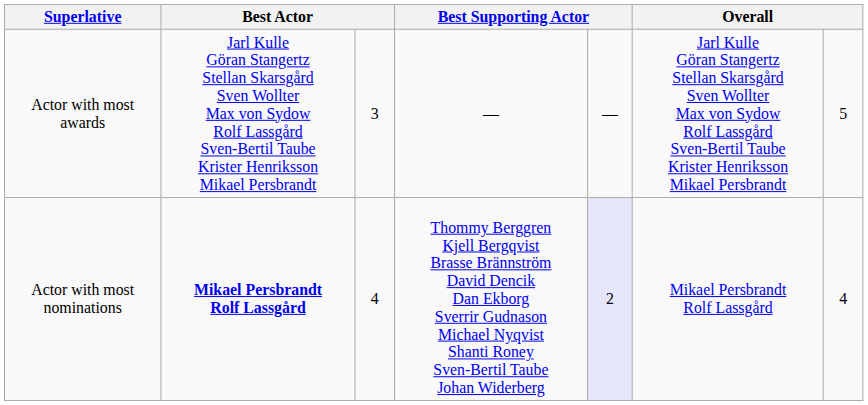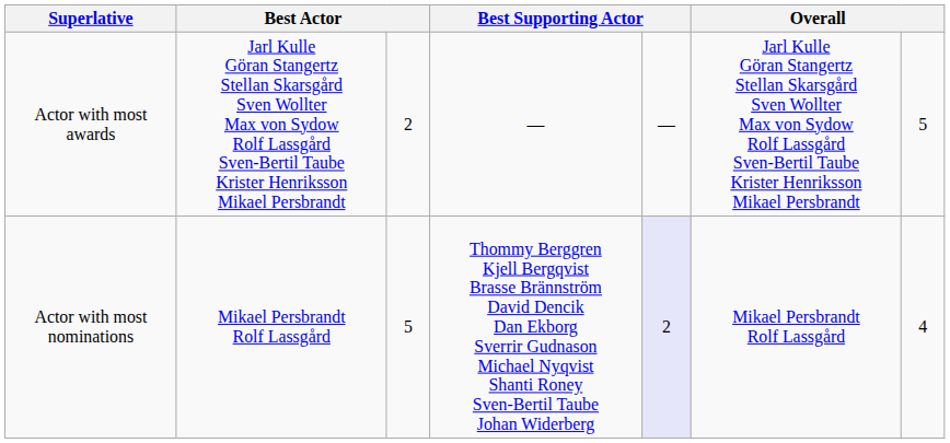Actor with most awards | column 3: 3 -> 2
Actor with most nominations | column 2: bold -> normal
Actor with most nominations | column 3: 4 -> 5
